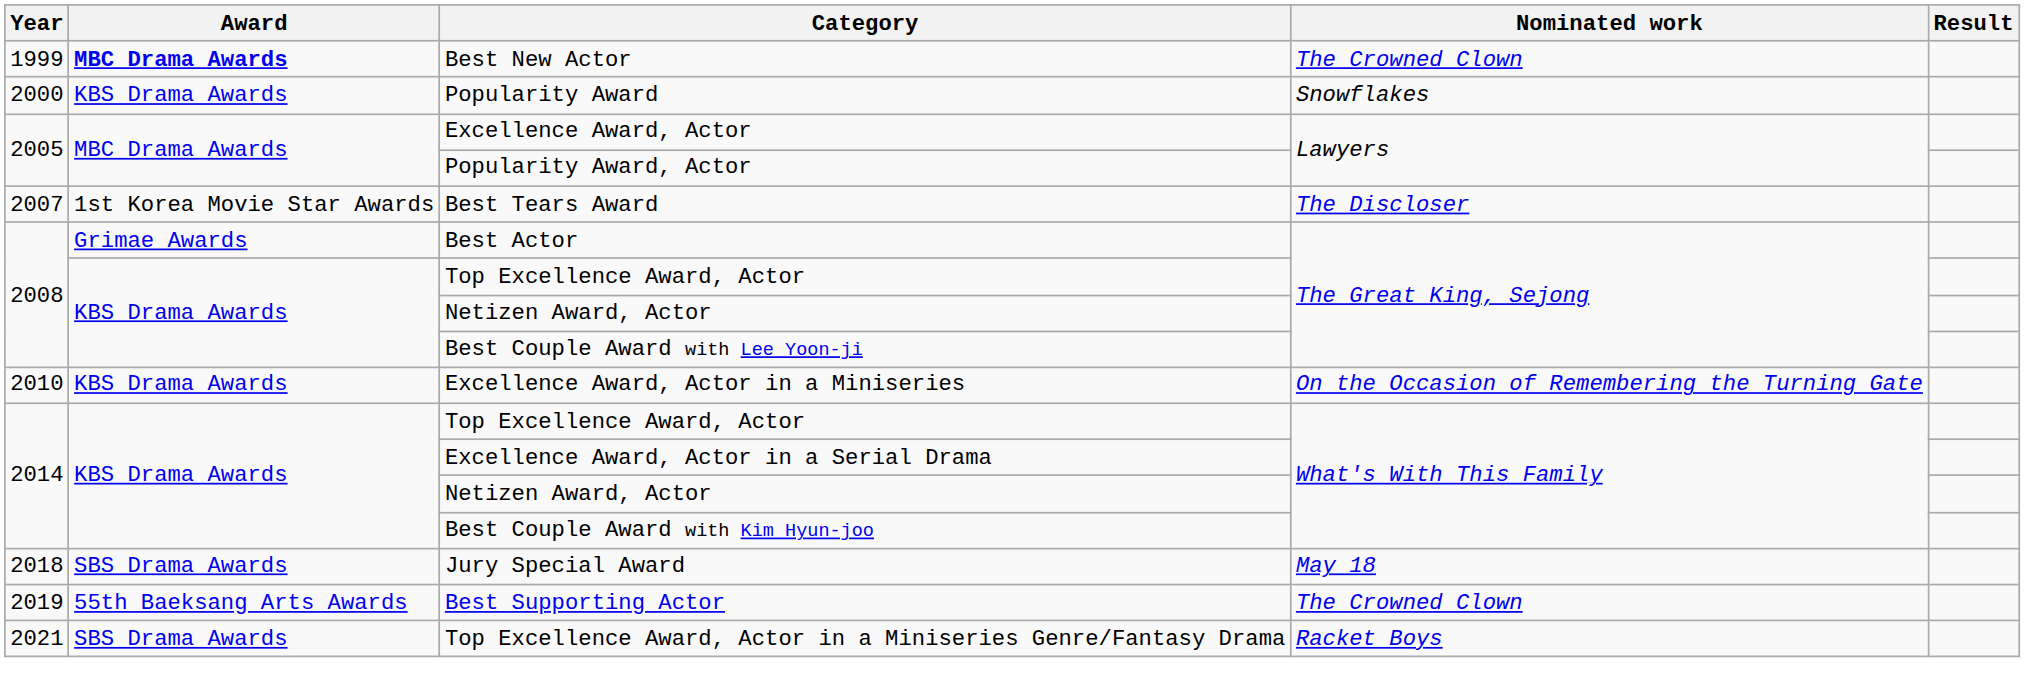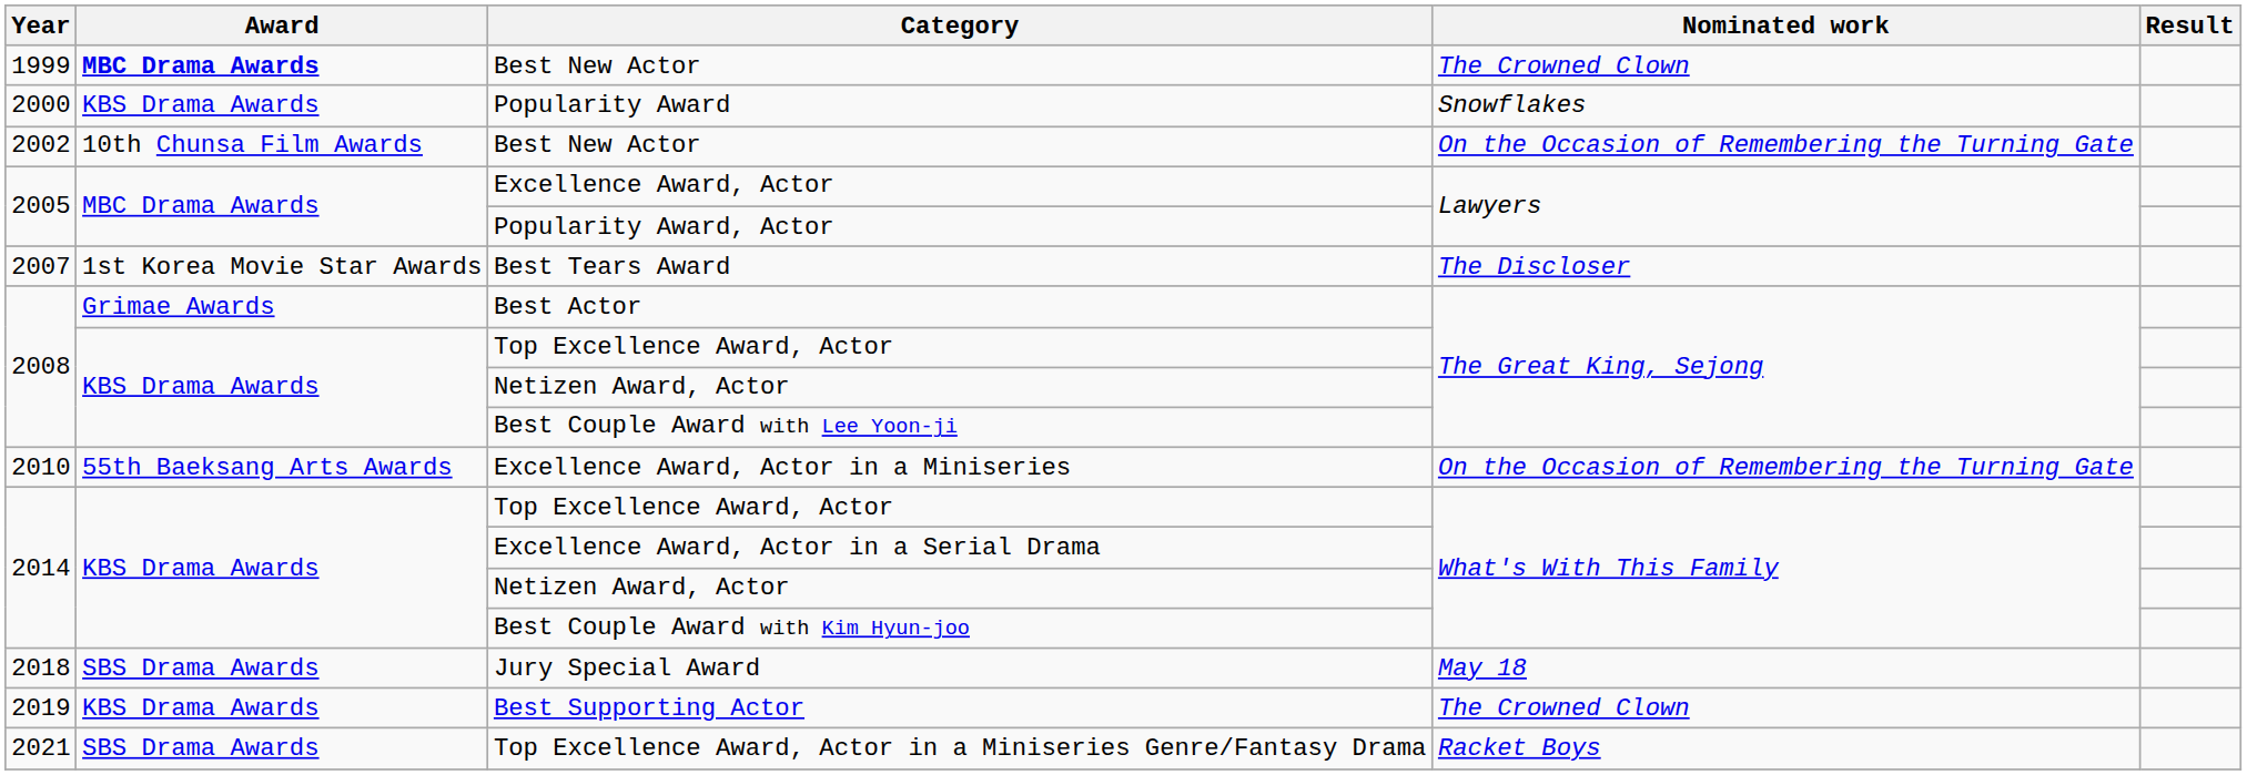+ row: 2002 | 10th Chunsa Film Awards | Best New Actor | On the Occasion of Remembering the Turning Gate
Excellence Award, Actor in a Miniseries | Award: KBS Drama Awards -> 55th Baeksang Arts Awards
Best Supporting Actor | Award: 55th Baeksang Arts Awards -> KBS Drama Awards
